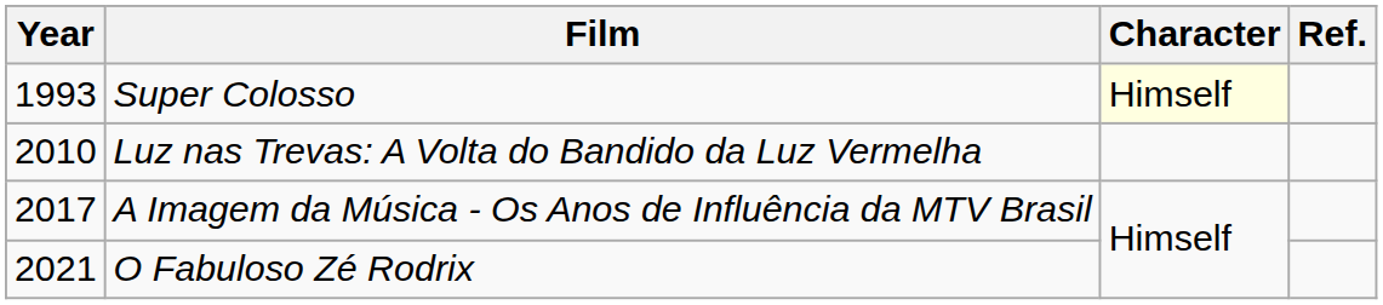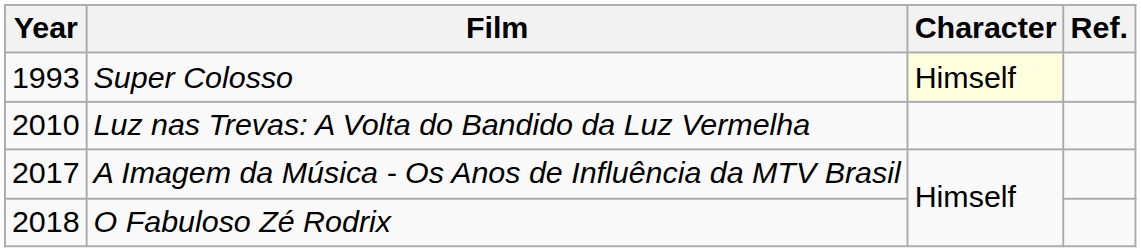O Fabuloso Zé Rodrix | Year: 2021 -> 2018
